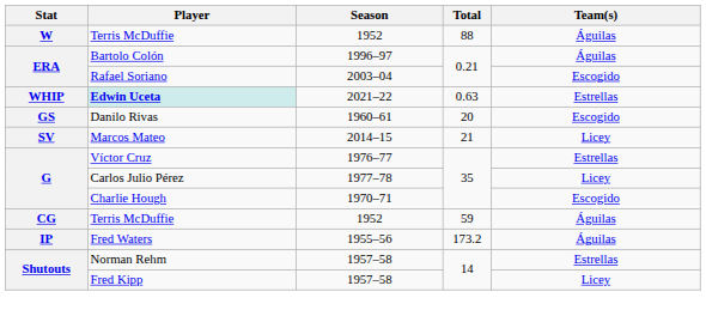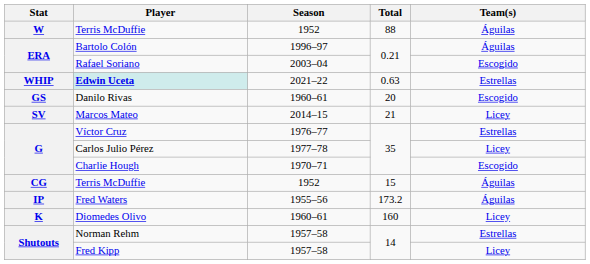CG / Terris McDuffie | Total: 59 -> 15
+ row: K | Diomedes Olivo | 1960–61 | 160 | Licey
